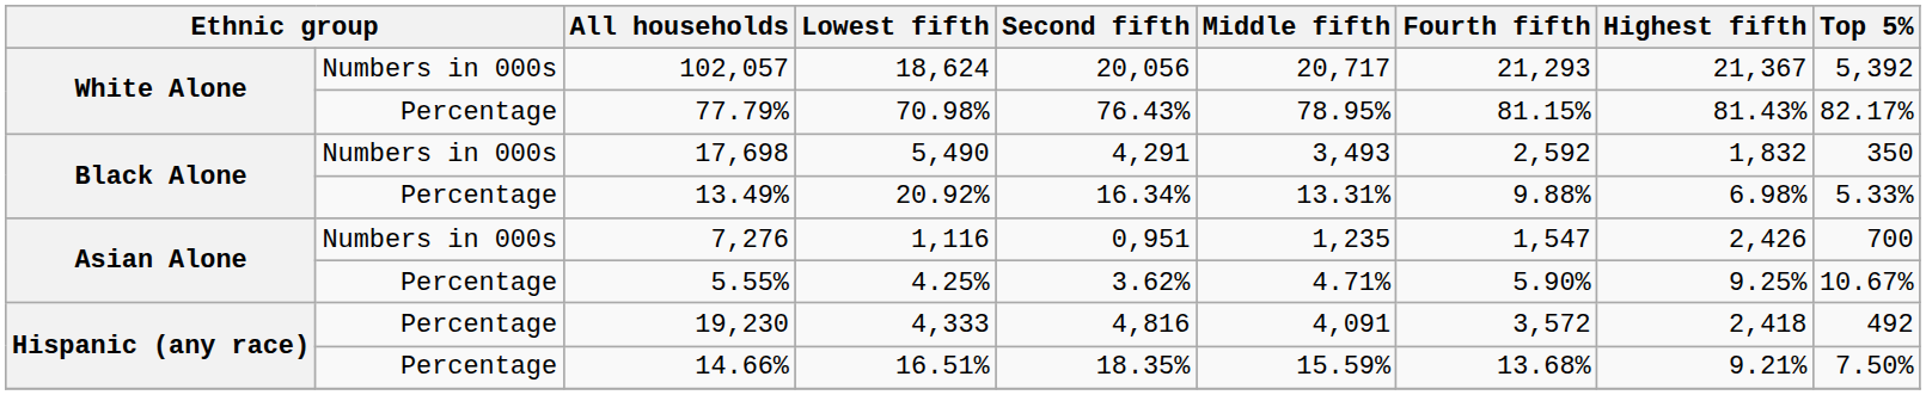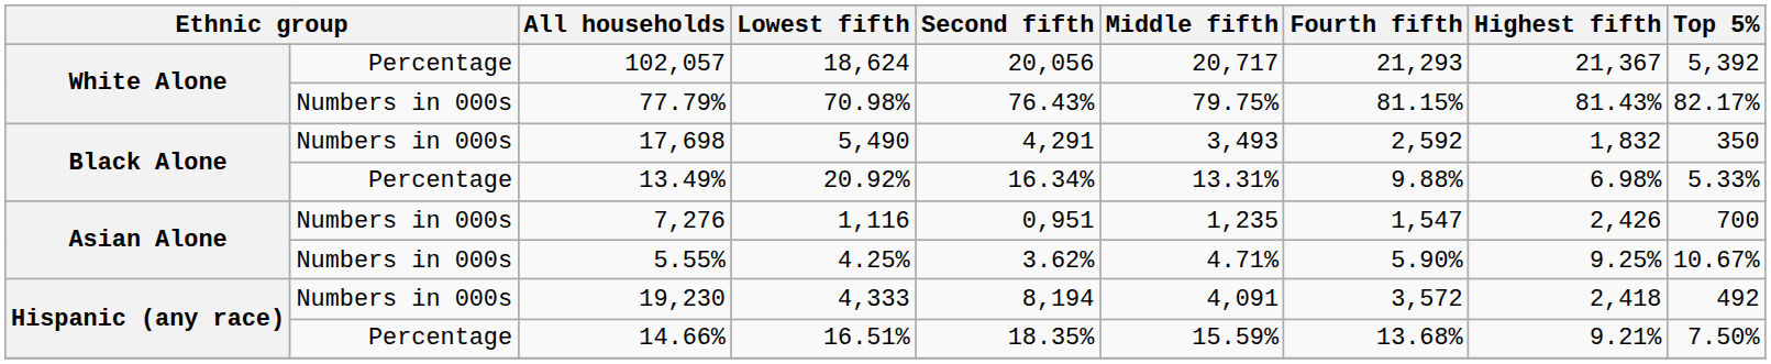102,057 | column 2: Numbers in 000s -> Percentage
77.79% | column 2: Percentage -> Numbers in 000s
77.79% | Middle fifth: 78.95% -> 79.75%
5.55% | column 2: Percentage -> Numbers in 000s
19,230 | column 2: Percentage -> Numbers in 000s
19,230 | Second fifth: 4,816 -> 8,194
